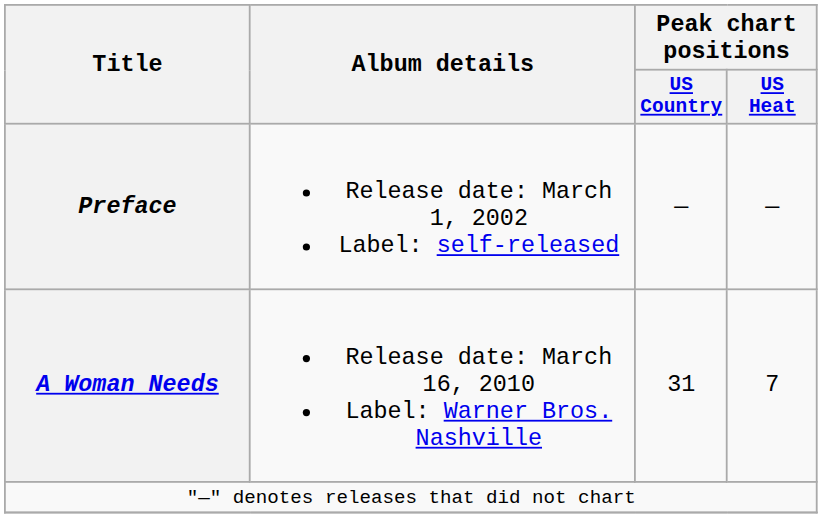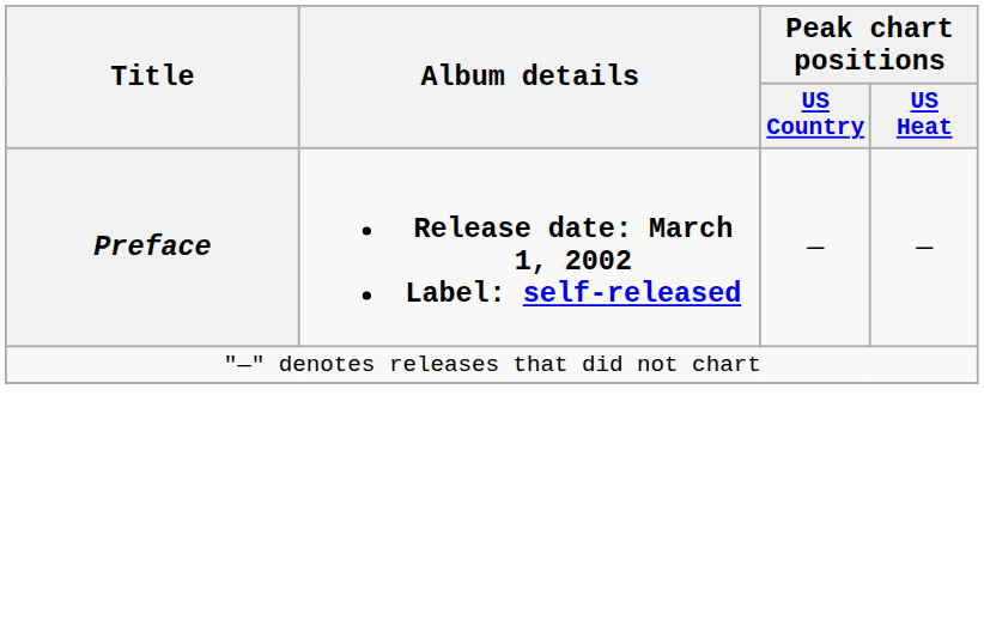Preface | Album details: normal -> bold
- row: A Woman Needs | Release date: March 16, 2010 Label: Warner Bros. Nashville | 31 | 7
